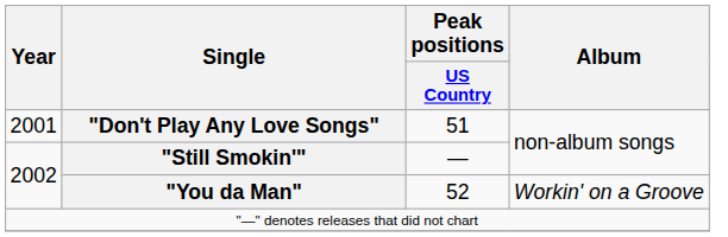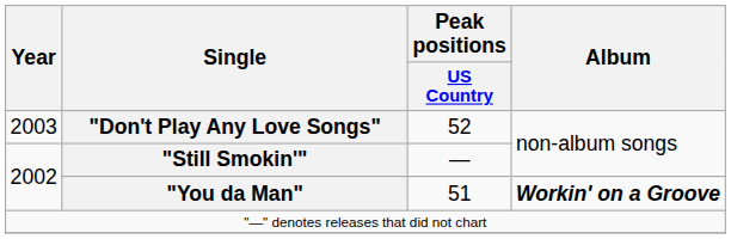"Don't Play Any Love Songs" | Year: 2001 -> 2003
"Don't Play Any Love Songs" | Peak positions / US Country: 51 -> 52
"You da Man" | Peak positions / US Country: 52 -> 51
"You da Man" | Album: normal -> bold
